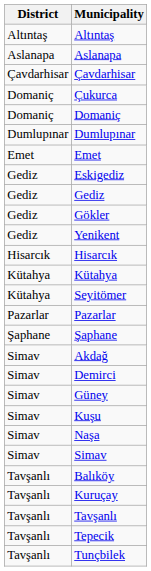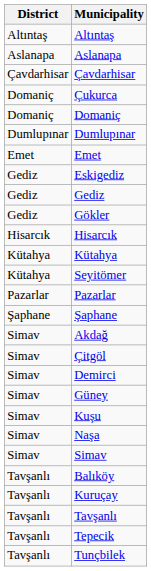- row: Gediz | Yenikent
+ row: Simav | Çitgöl
